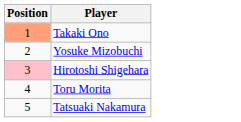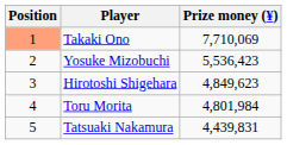+ column: Prize money (¥) | 7,710,069 | 5,536,423 | 4,849,623 | 4,801,984 | 4,439,831
Hirotoshi Shigehara | Position: pink background -> no background
